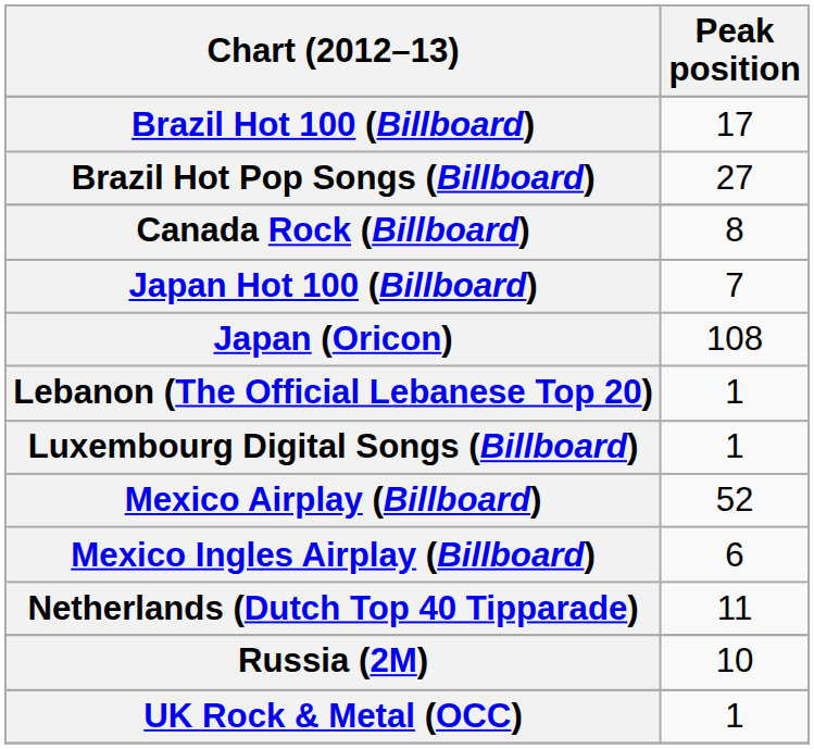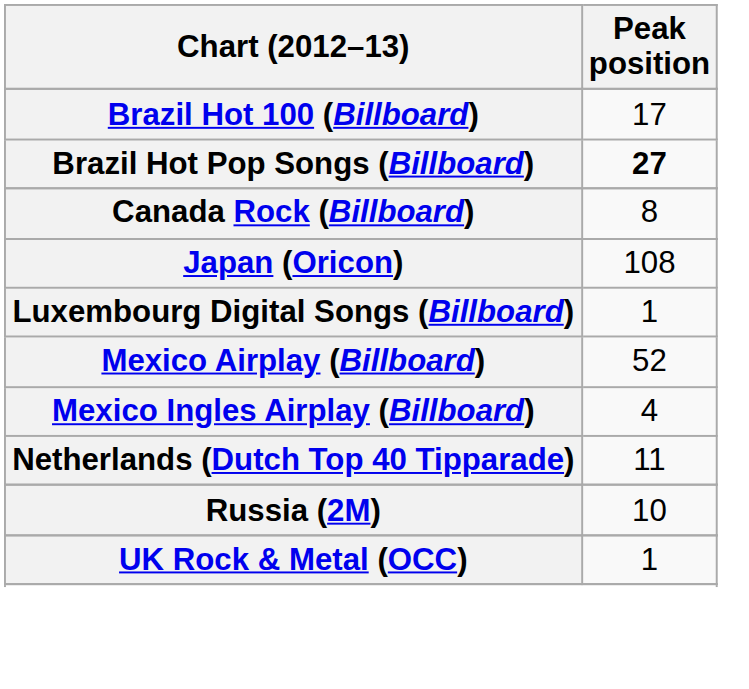Brazil Hot Pop Songs (Billboard) | Peak position: normal -> bold
- row: Japan Hot 100 (Billboard) | 7
- row: Lebanon (The Official Lebanese Top 20) | 1
Mexico Ingles Airplay (Billboard) | Peak position: 6 -> 4
